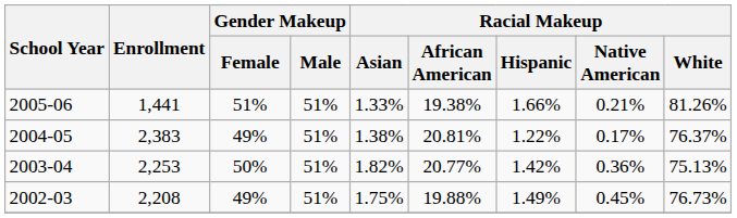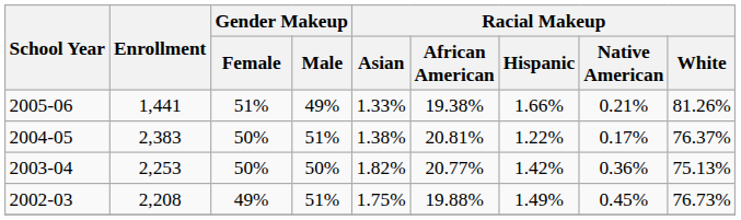2005-06 | Gender Makeup / Male: 51% -> 49%
2004-05 | Gender Makeup / Female: 49% -> 50%
2003-04 | Gender Makeup / Male: 51% -> 50%
